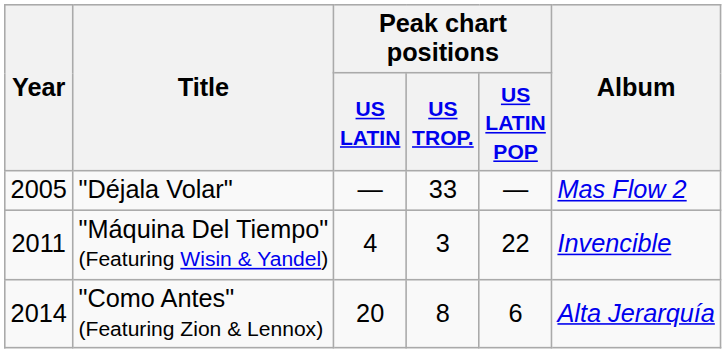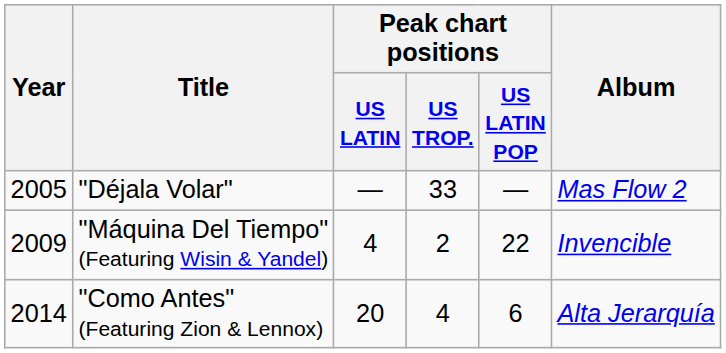"Máquina Del Tiempo" (Featuring Wisin & Yandel) | Year: 2011 -> 2009
"Máquina Del Tiempo" (Featuring Wisin & Yandel) | Peak chart positions / US TROP.: 3 -> 2
"Como Antes" (Featuring Zion & Lennox) | Peak chart positions / US TROP.: 8 -> 4
